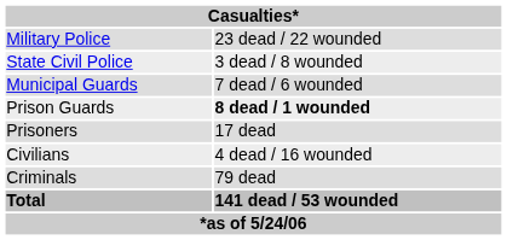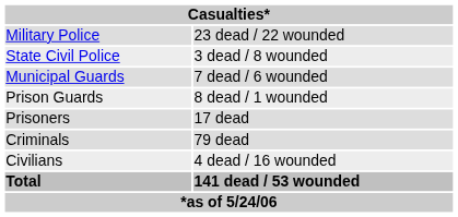Prison Guards | column 2: bold -> normal
rows swapped: Civilians <-> Criminals
